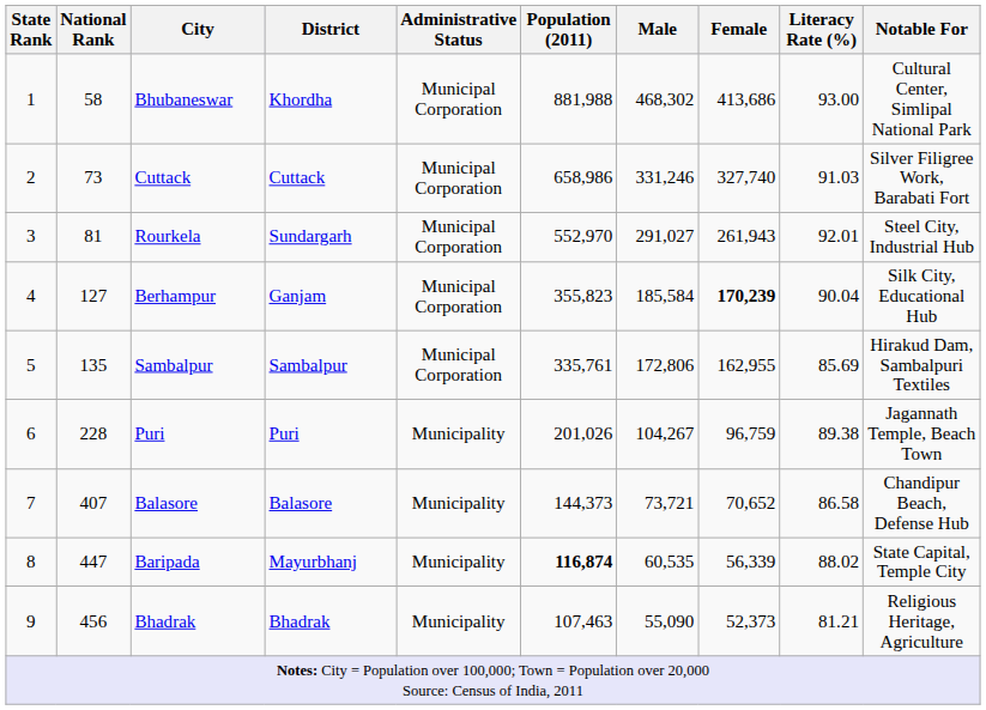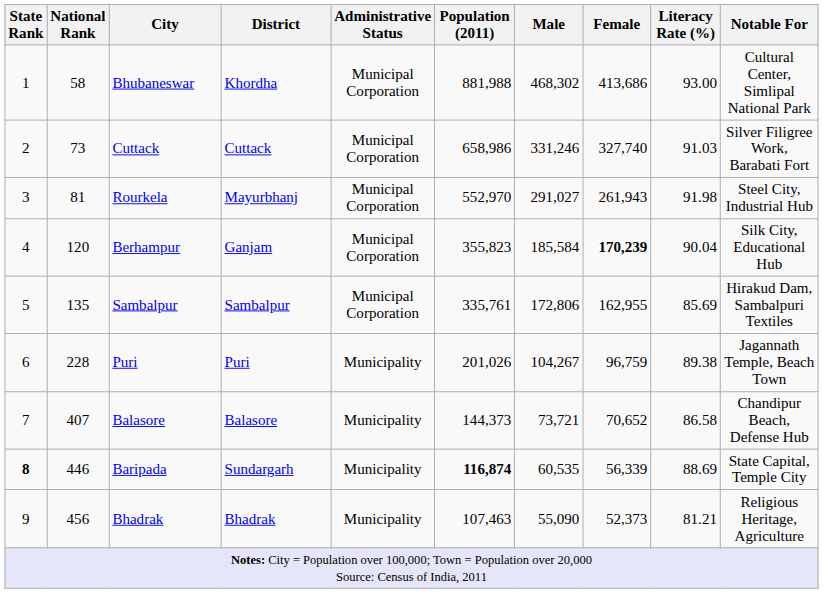Rourkela | District: Sundargarh -> Mayurbhanj
Rourkela | Literacy Rate (%): 92.01 -> 91.98
Berhampur | National Rank: 127 -> 120
Baripada | State Rank: normal -> bold
Baripada | National Rank: 447 -> 446
Baripada | District: Mayurbhanj -> Sundargarh
Baripada | Literacy Rate (%): 88.02 -> 88.69
